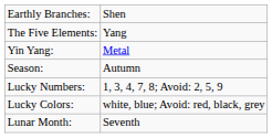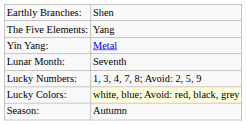rows swapped: Lunar Month: <-> Season:
Lucky Colors: | column 2: no background -> lightyellow background
